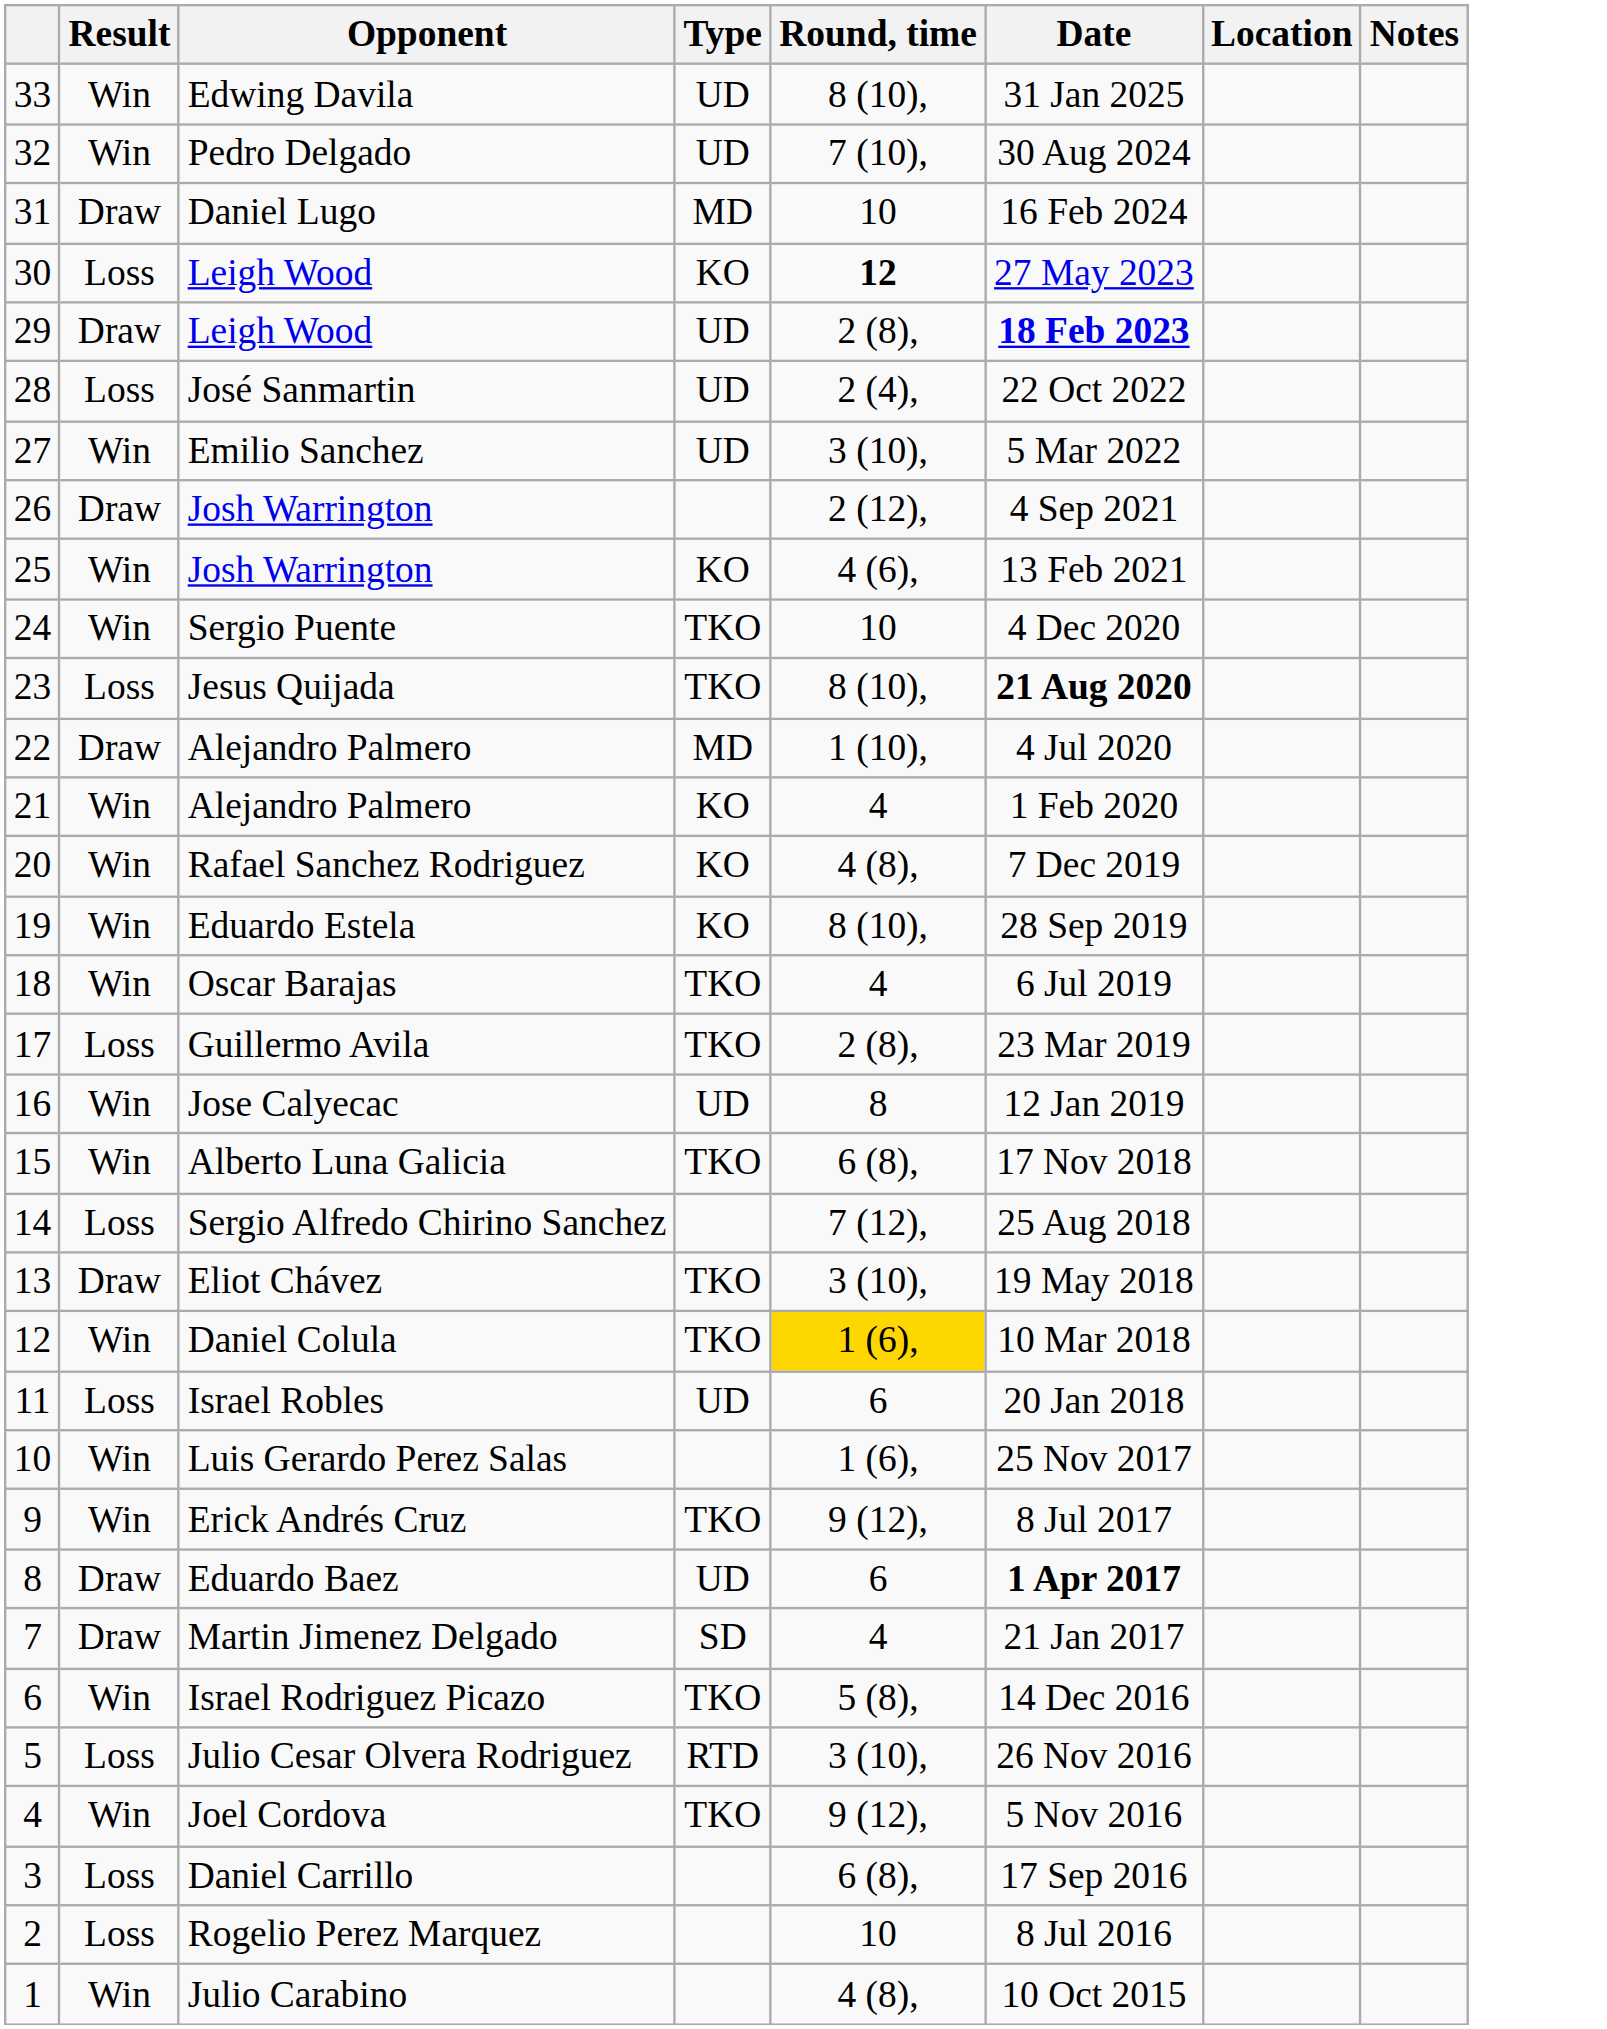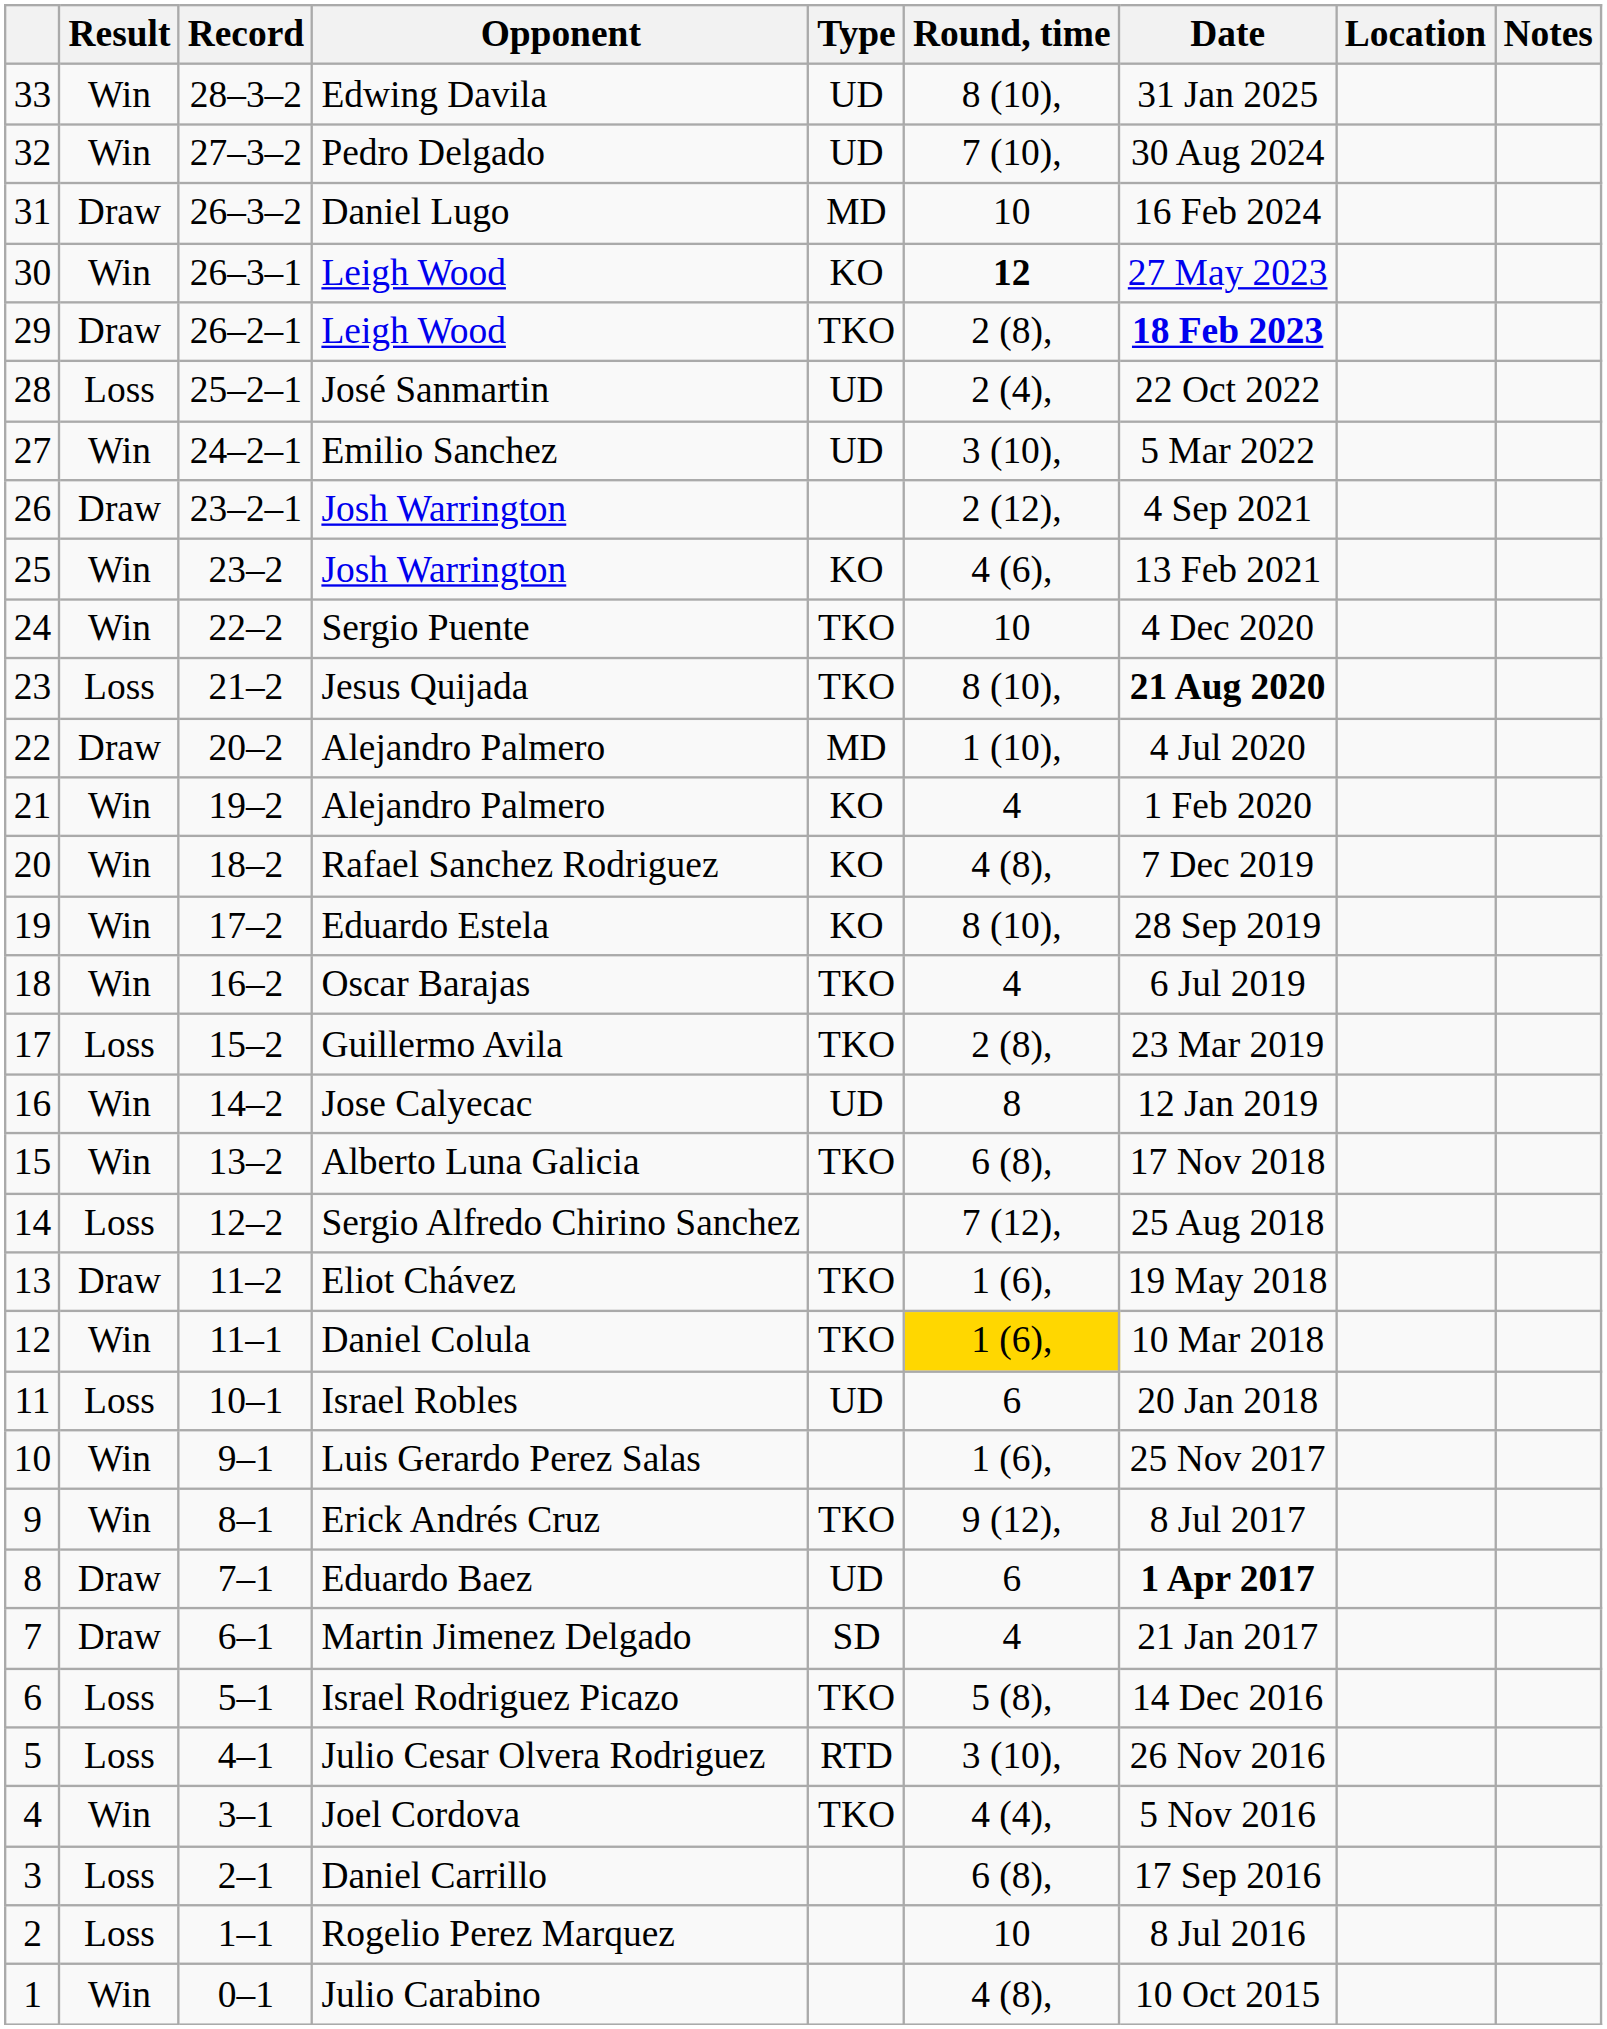+ column: Record | 28–3–2 | 27–3–2 | 26–3–2 | 26–3–1 | 26–2–1 | 25–2–1 | 24–2–1 | 23–2–1 | 23–2 | 22–2 | 21–2 | 20–2 | 19–2 | 18–2 | 17–2 | 16–2 | 15–2 | 14–2 | 13–2 | 12–2 | 11–2 | 11–1 | 10–1 | 9–1 | 8–1 | 7–1 | 6–1 | 5–1 | 4–1 | 3–1 | 2–1 | 1–1 | 0–1
30 / Leigh Wood | Result: Loss -> Win
29 / Leigh Wood | Type: UD -> TKO
Eliot Chávez | Round, time: 3 (10), -> 1 (6),
Israel Rodriguez Picazo | Result: Win -> Loss
Joel Cordova | Round, time: 9 (12), -> 4 (4),
